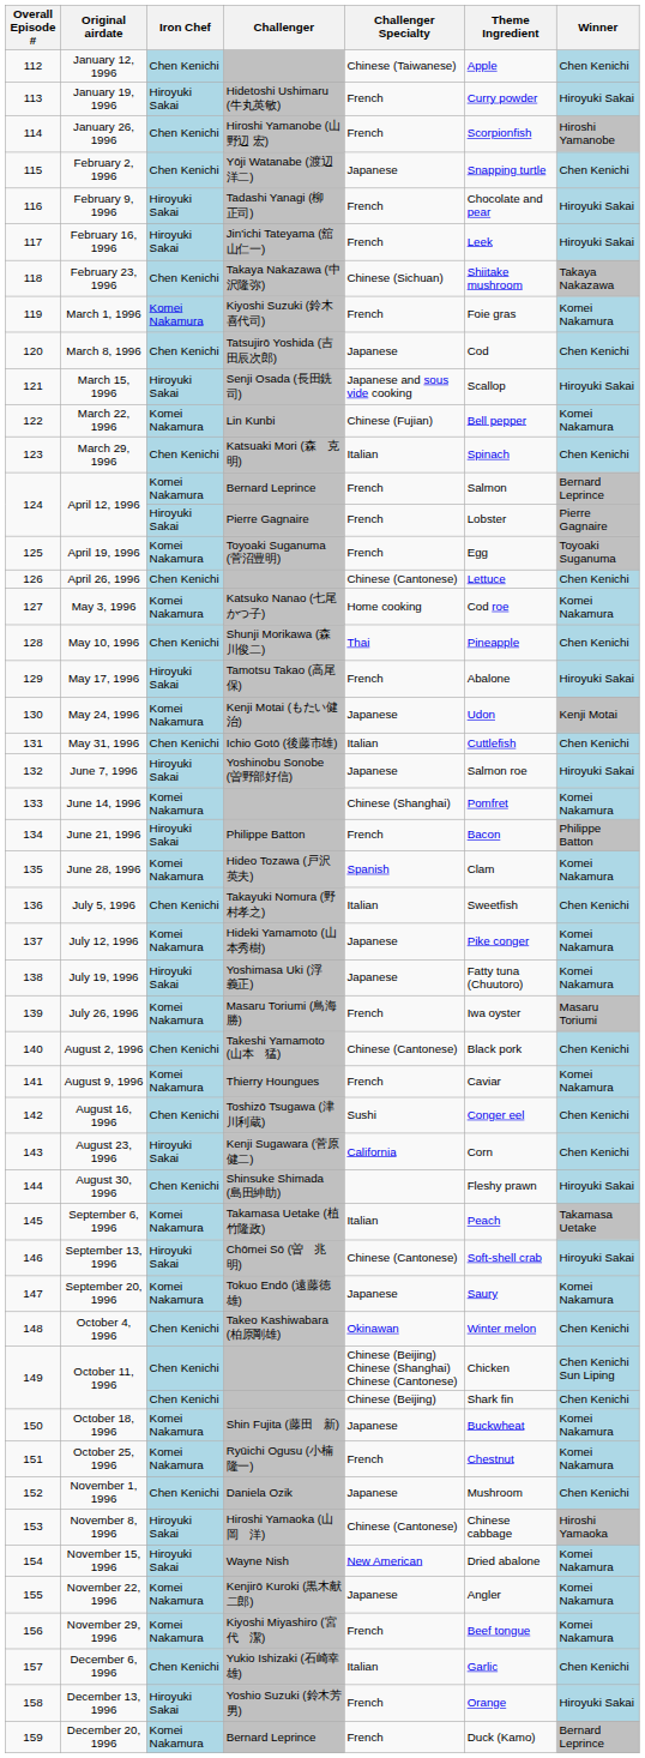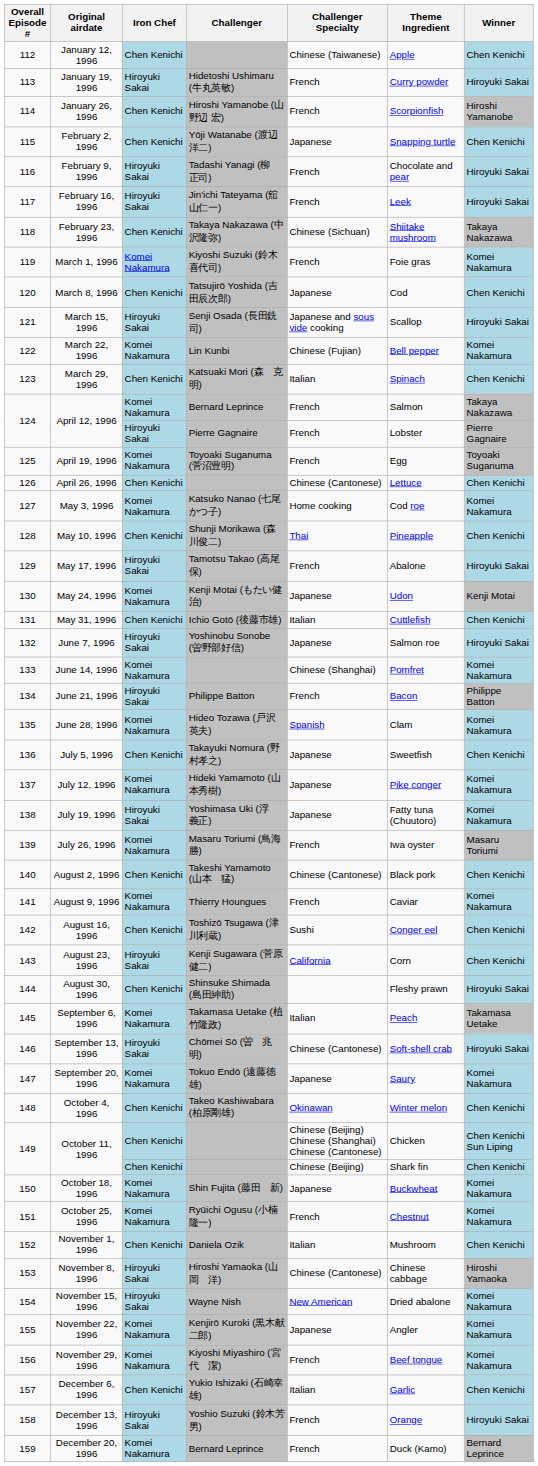April 12, 1996 / Bernard Leprince | Winner: Bernard Leprince -> Takaya Nakazawa
July 5, 1996 | Challenger Specialty: Italian -> Japanese
November 1, 1996 | Challenger Specialty: Japanese -> Italian
